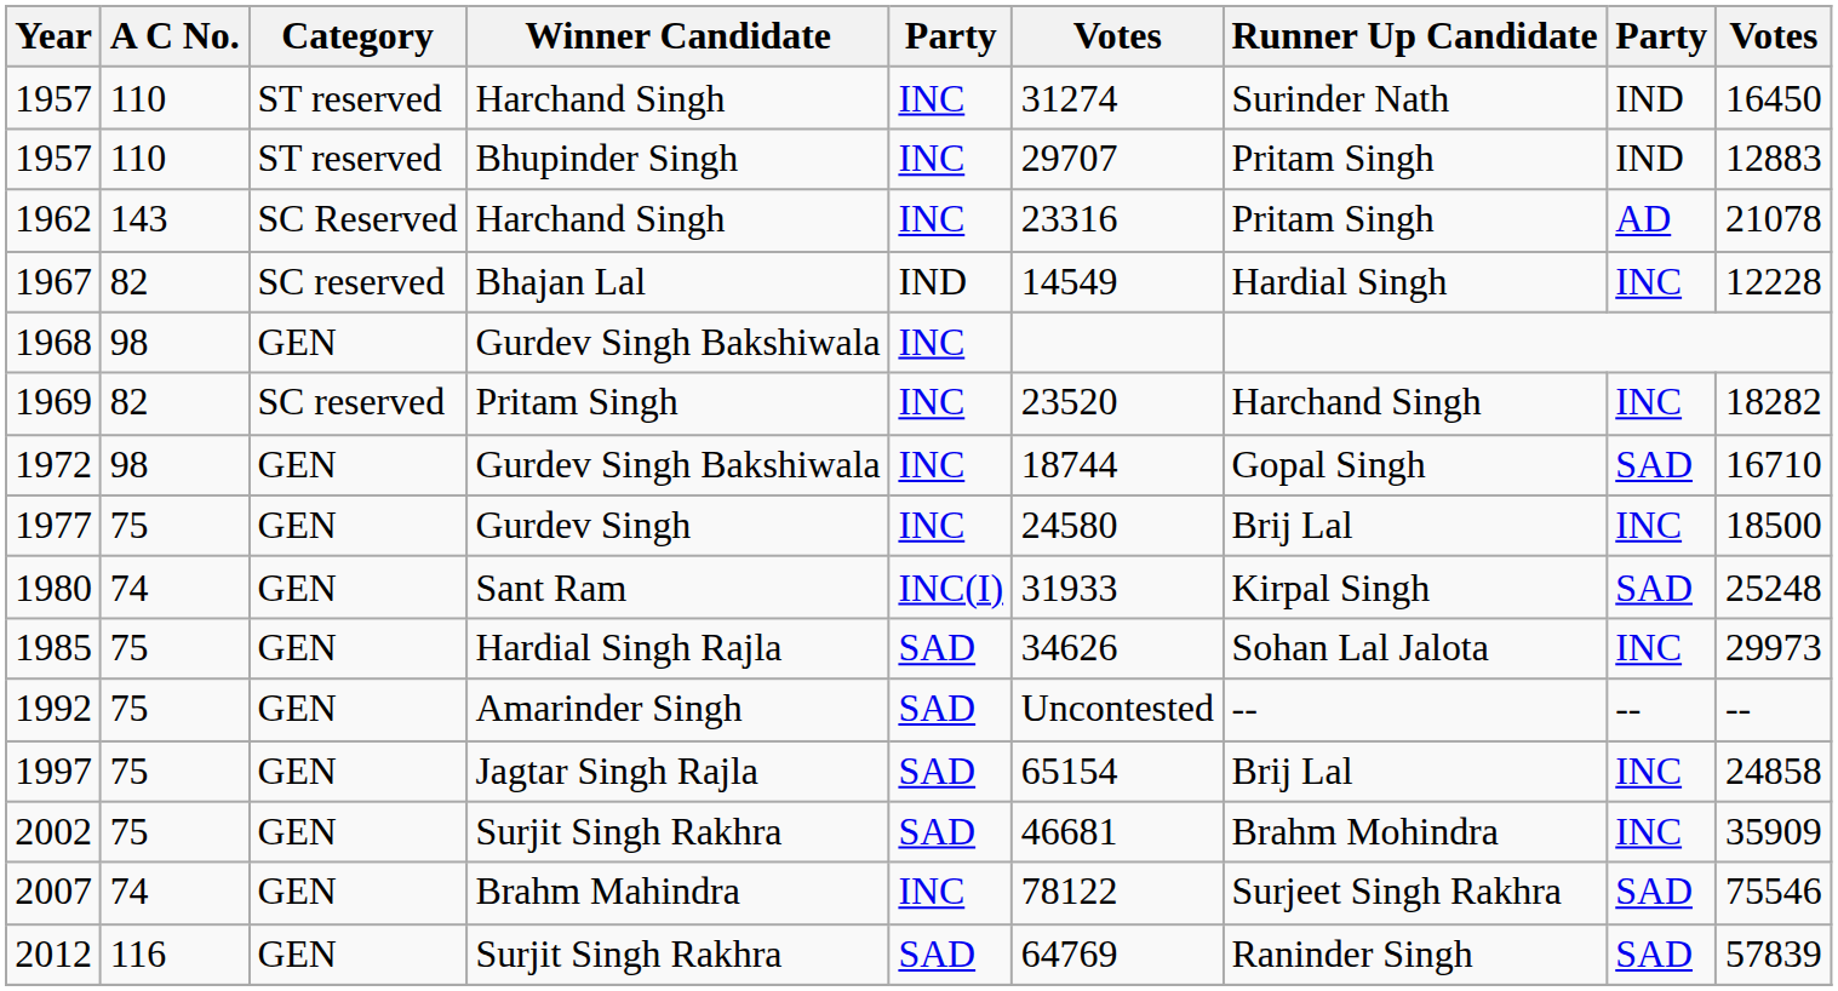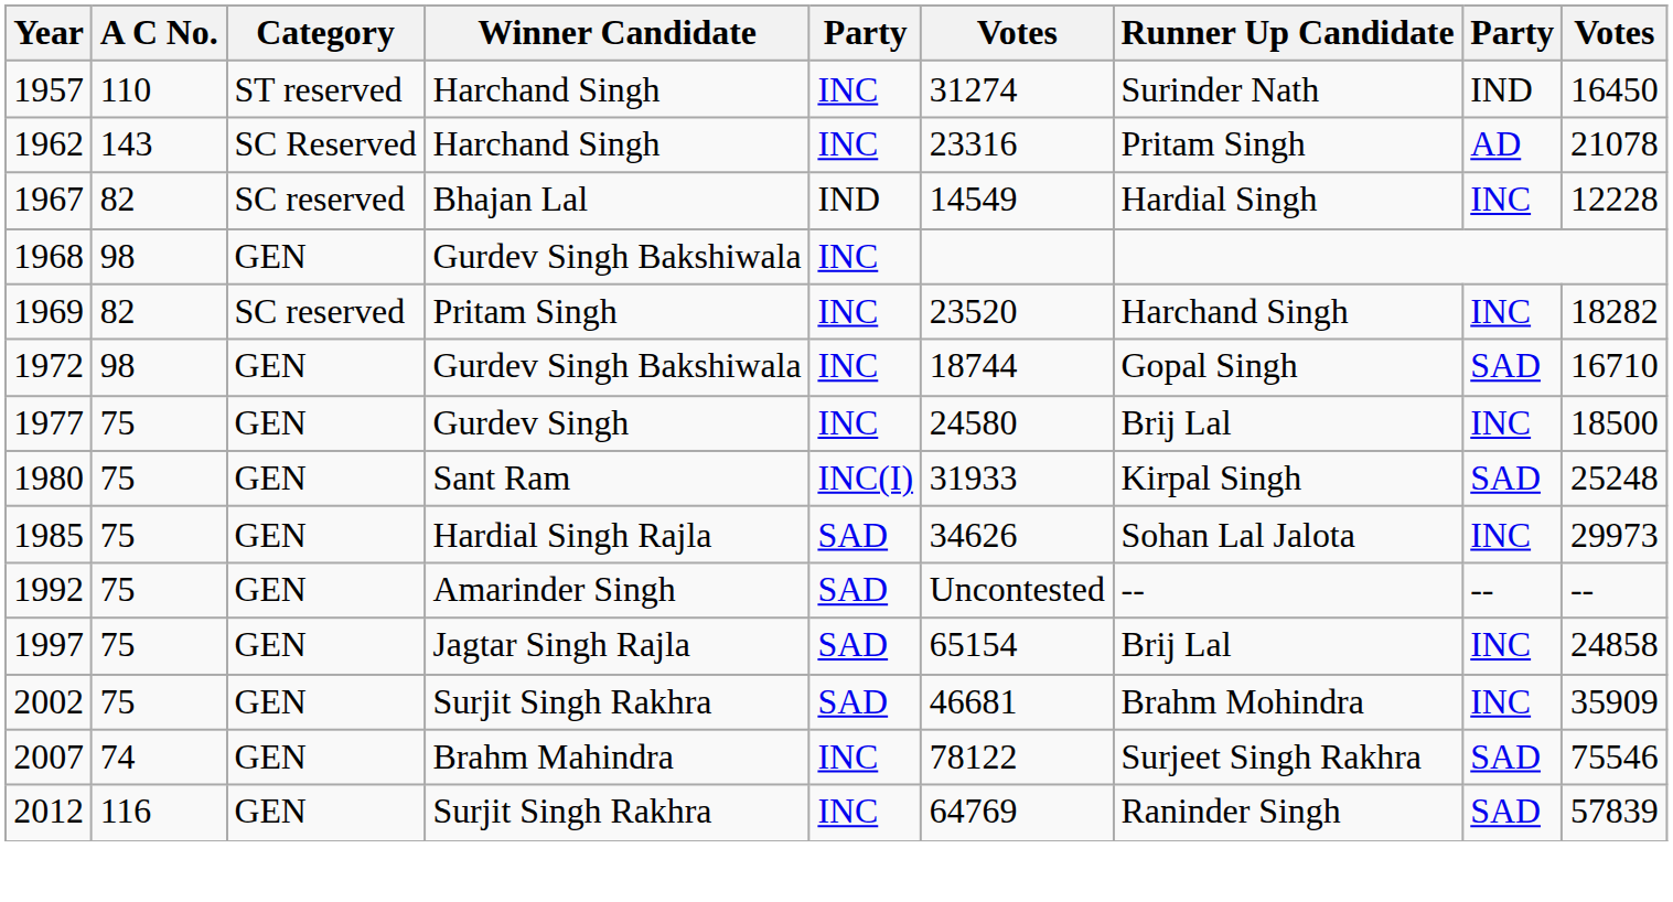- row: 1957 | 110 | ST reserved | Bhupinder Singh | INC | 29707 | Pritam Singh | IND | 12883
1980 | A C No.: 74 -> 75
2012 | column 5: SAD -> INC
